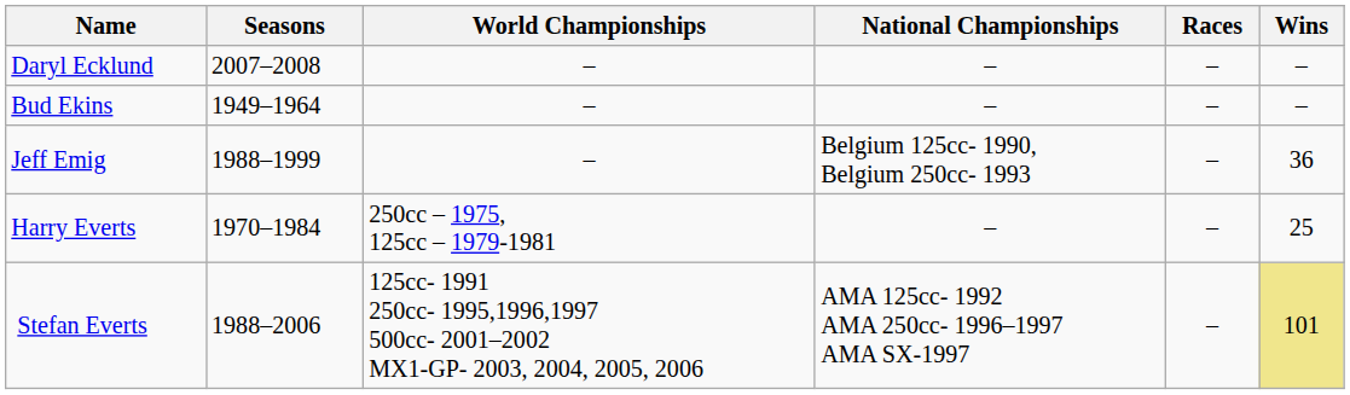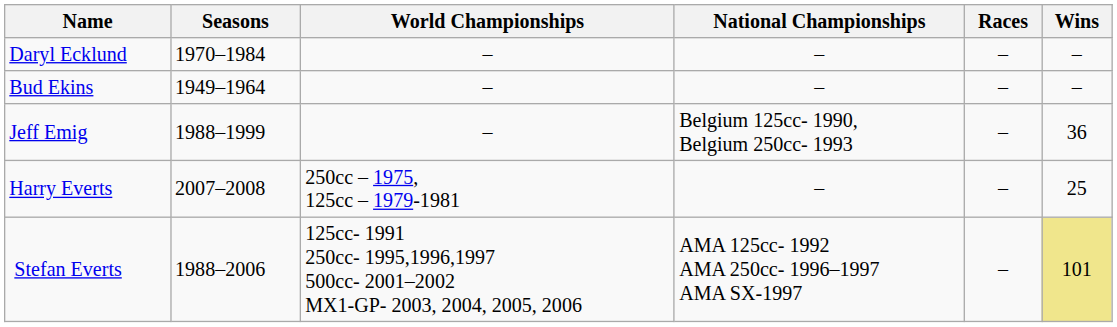Daryl Ecklund | Seasons: 2007–2008 -> 1970–1984
Harry Everts | Seasons: 1970–1984 -> 2007–2008
